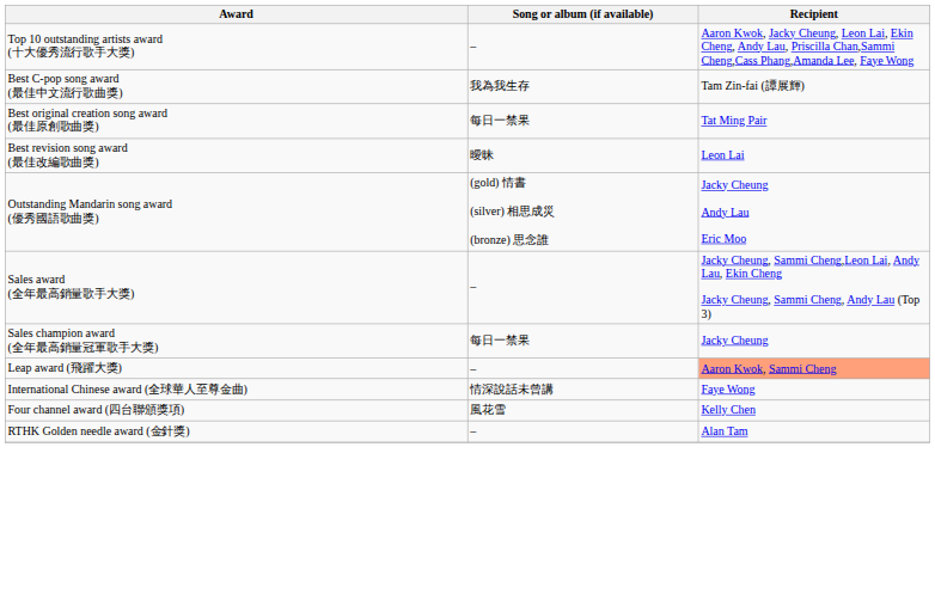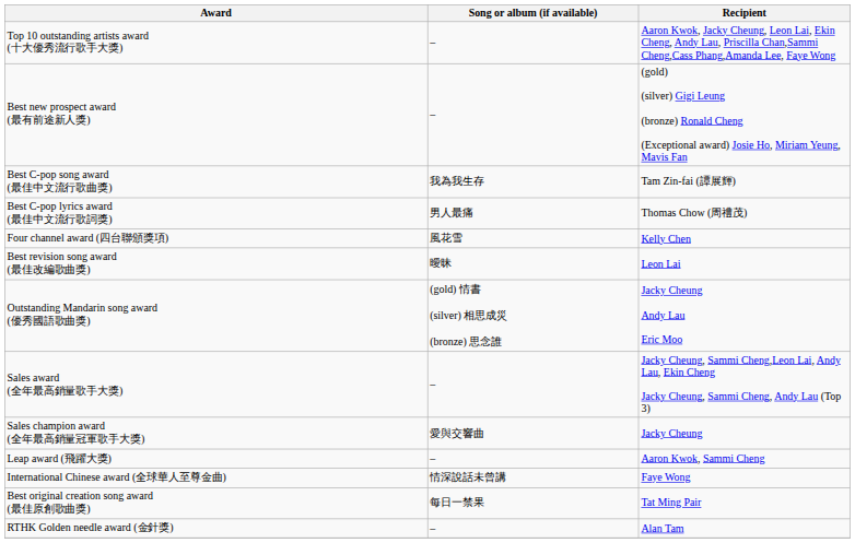+ row: Best new prospect award (最有前途新人獎) | – | (gold) (silver) Gigi Leung (bronze) Ronald Cheng (Exceptional award) Josie Ho, Miriam Yeung, Mavis Fan
+ row: Best C-pop lyrics award (最佳中文流行歌詞獎) | 男人最痛 | Thomas Chow (周禮茂)
rows swapped: Best original creation song award (最佳原創歌曲獎) <-> Four channel award (四台聯頒獎項)
Sales champion award (全年最高銷量冠軍歌手大獎) | Song or album (if available): 每日一禁果 -> 愛與交響曲
Leap award (飛躍大獎) | Recipient: lightsalmon background -> no background
